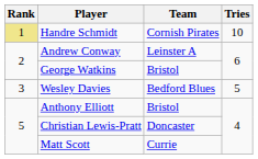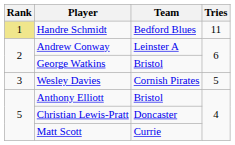Handre Schmidt | Team: Cornish Pirates -> Bedford Blues
Handre Schmidt | Tries: 10 -> 11
Wesley Davies | Team: Bedford Blues -> Cornish Pirates
